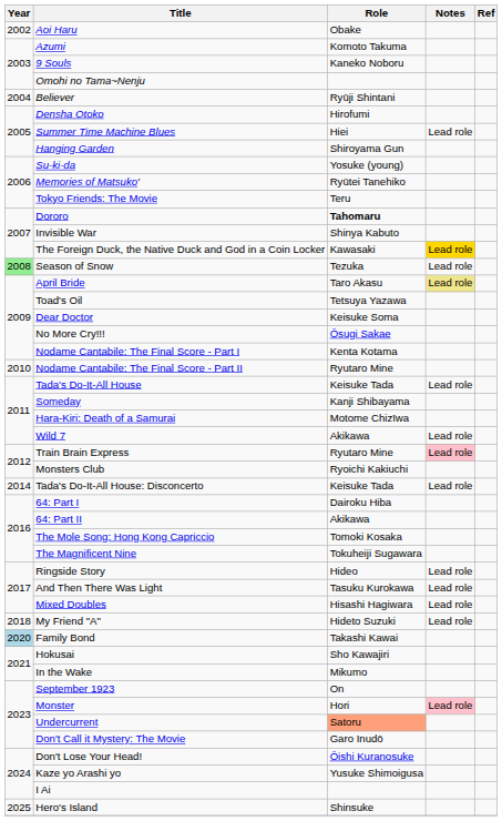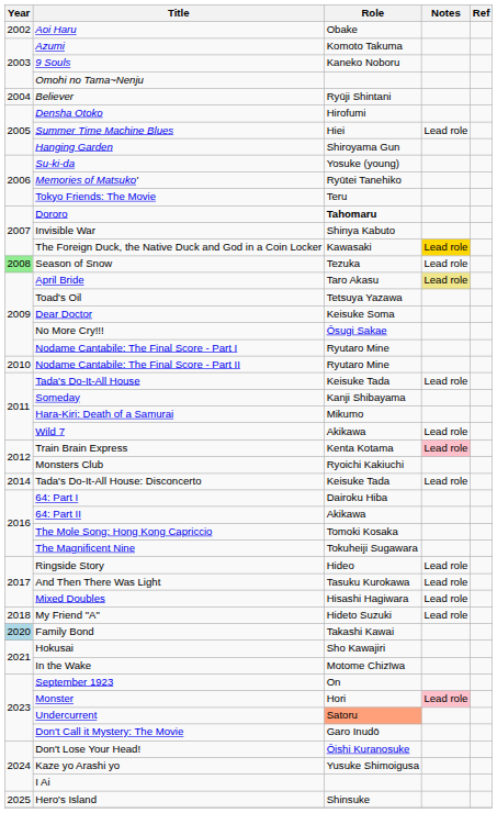Nodame Cantabile: The Final Score - Part I | Role: Kenta Kotama -> Ryutaro Mine
Hara-Kiri: Death of a Samurai | Role: Motome Chizīwa -> Mikumo
Train Brain Express | Role: Ryutaro Mine -> Kenta Kotama
In the Wake | Role: Mikumo -> Motome Chizīwa
